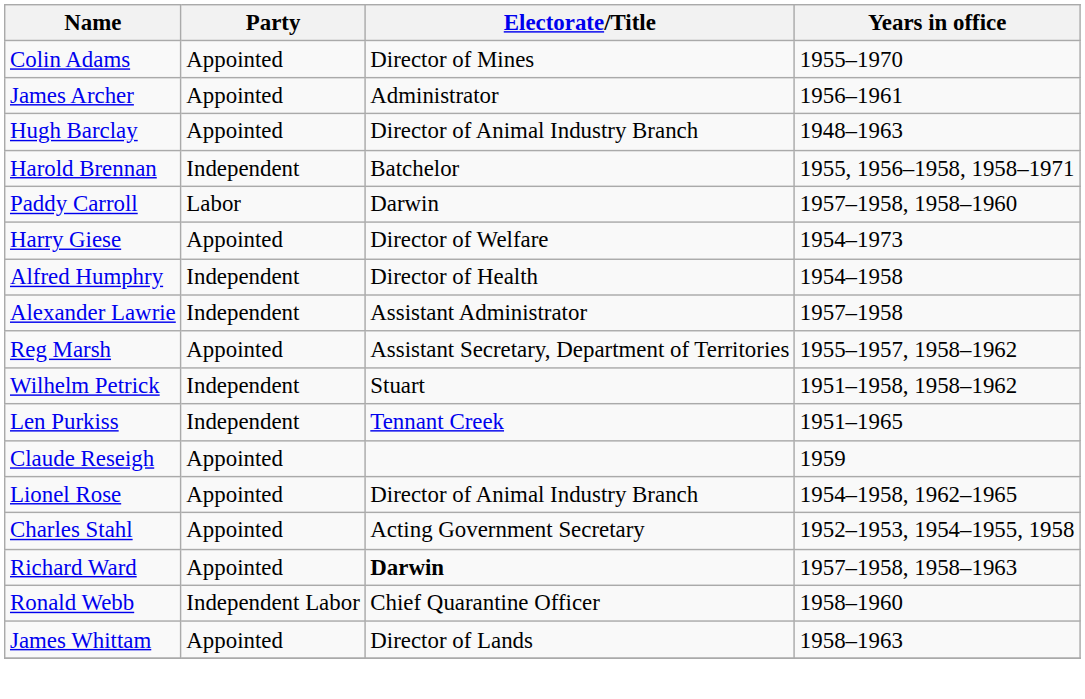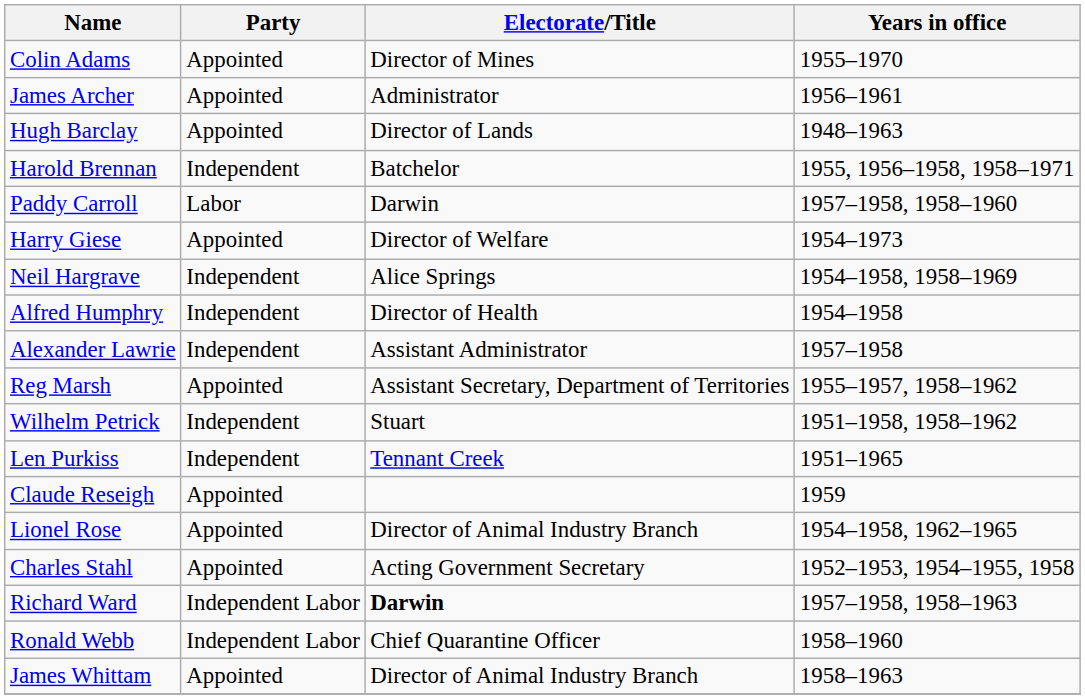Hugh Barclay | Electorate/Title: Director of Animal Industry Branch -> Director of Lands
+ row: Neil Hargrave | Independent | Alice Springs | 1954–1958, 1958–1969
Richard Ward | Party: Appointed -> Independent Labor
James Whittam | Electorate/Title: Director of Lands -> Director of Animal Industry Branch
